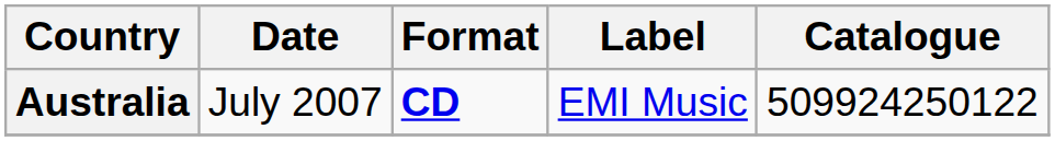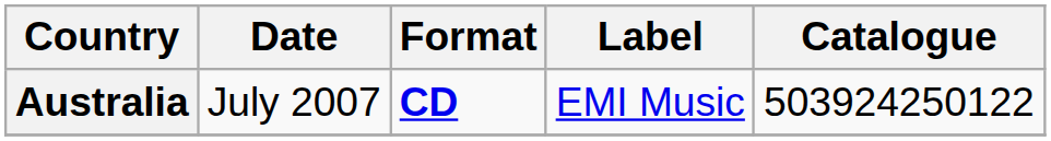Australia | Catalogue: 509924250122 -> 503924250122
